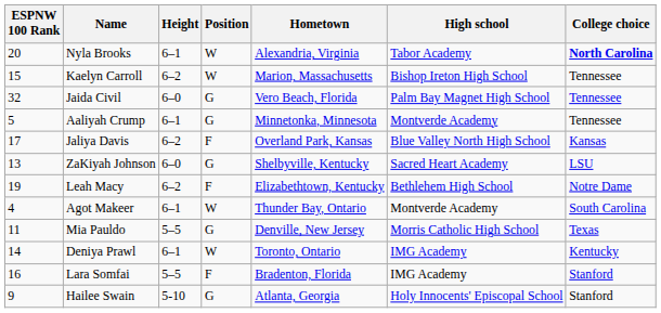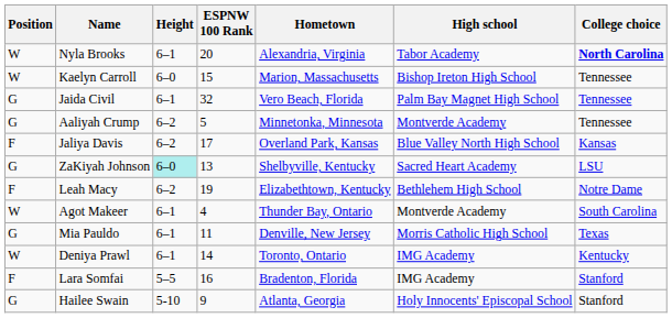columns swapped: ESPNW 100 Rank <-> Position
Kaelyn Carroll | Height: 6–2 -> 6–0
Jaida Civil | Height: 6–0 -> 6–1
Aaliyah Crump | Height: 6–1 -> 6–2
ZaKiyah Johnson | Height: no background -> paleturquoise background
Mia Pauldo | Height: 5–5 -> 6–1
